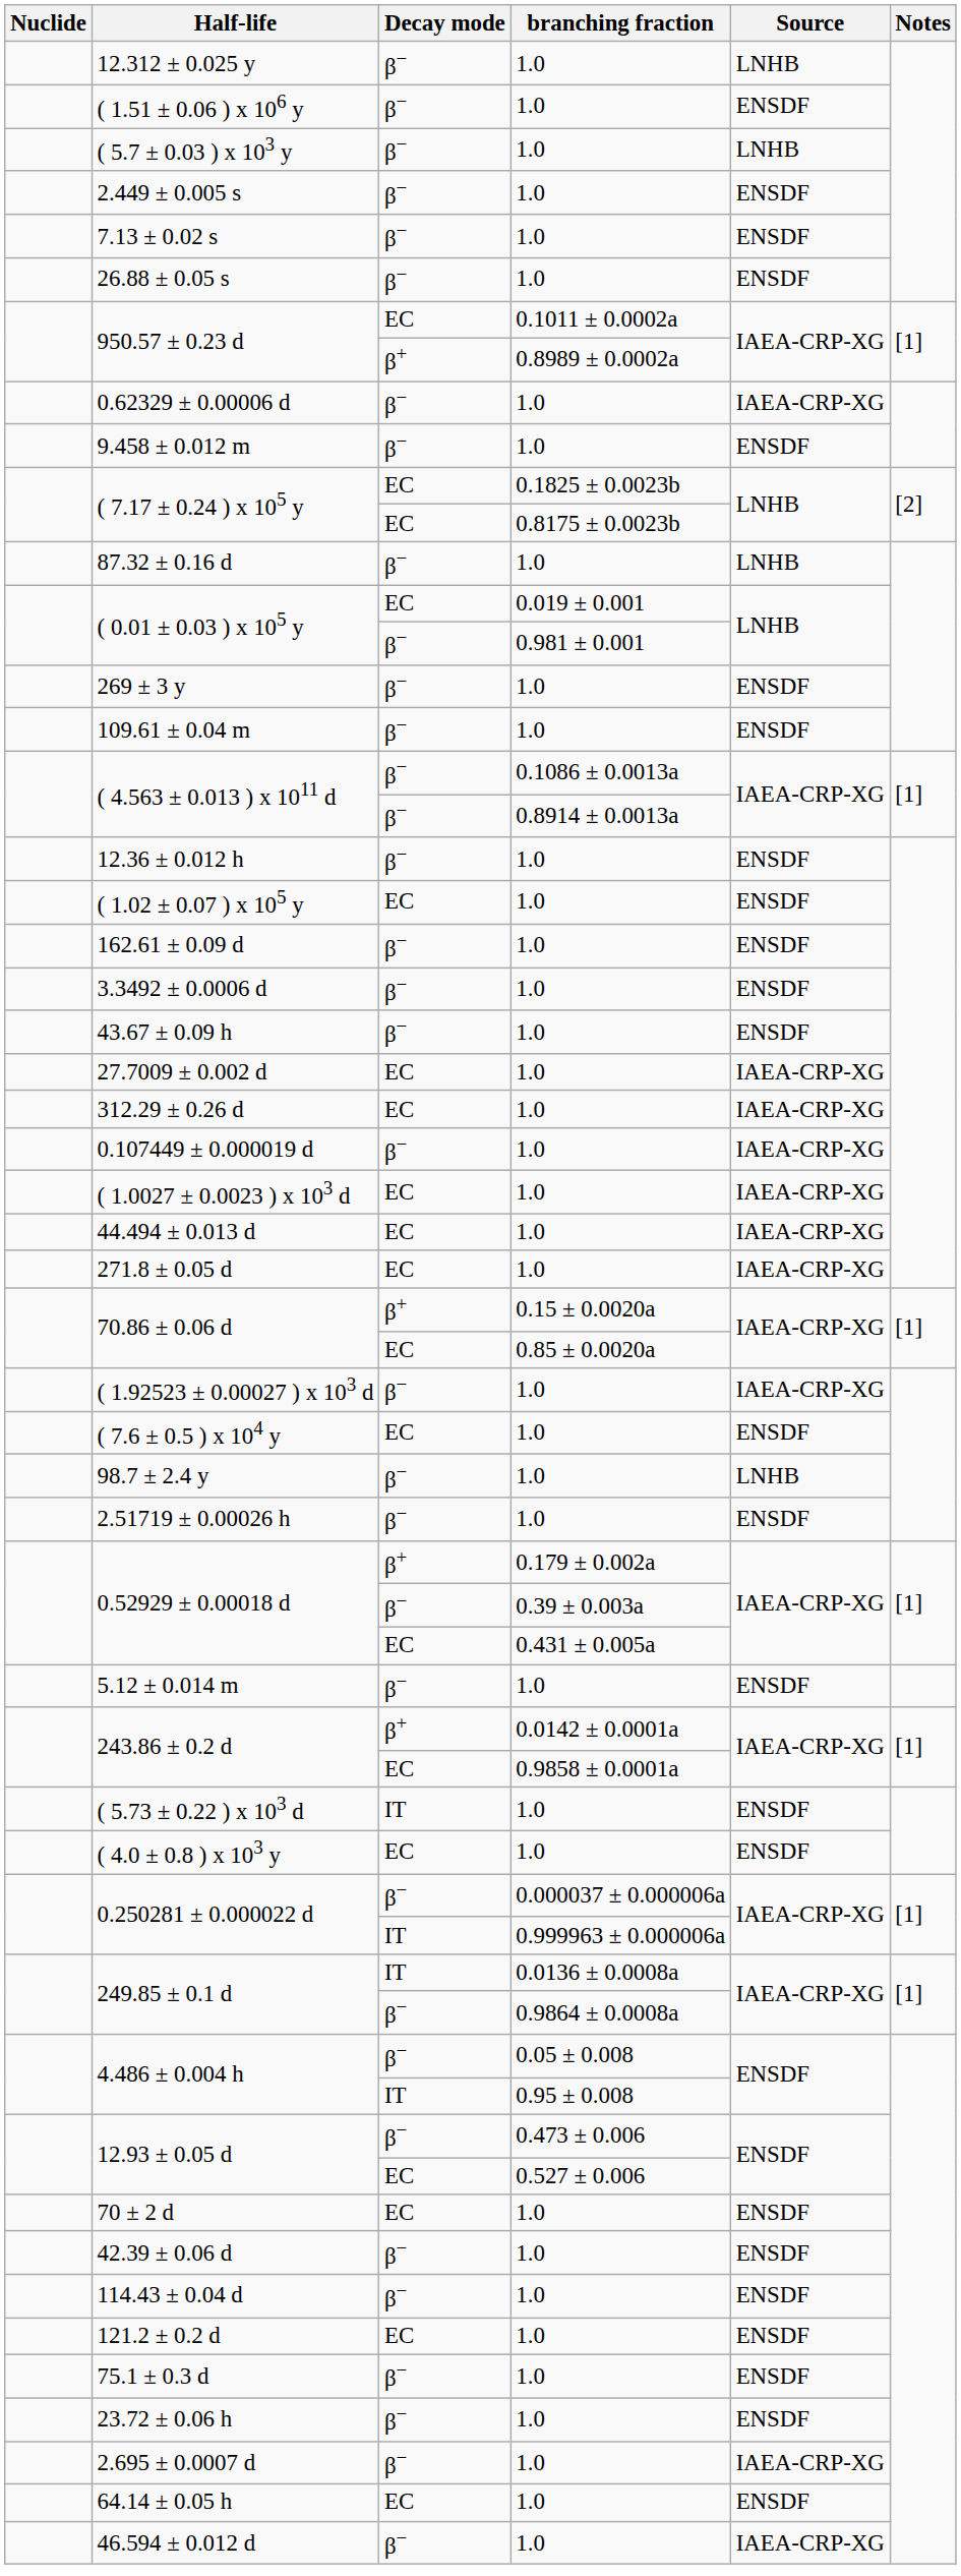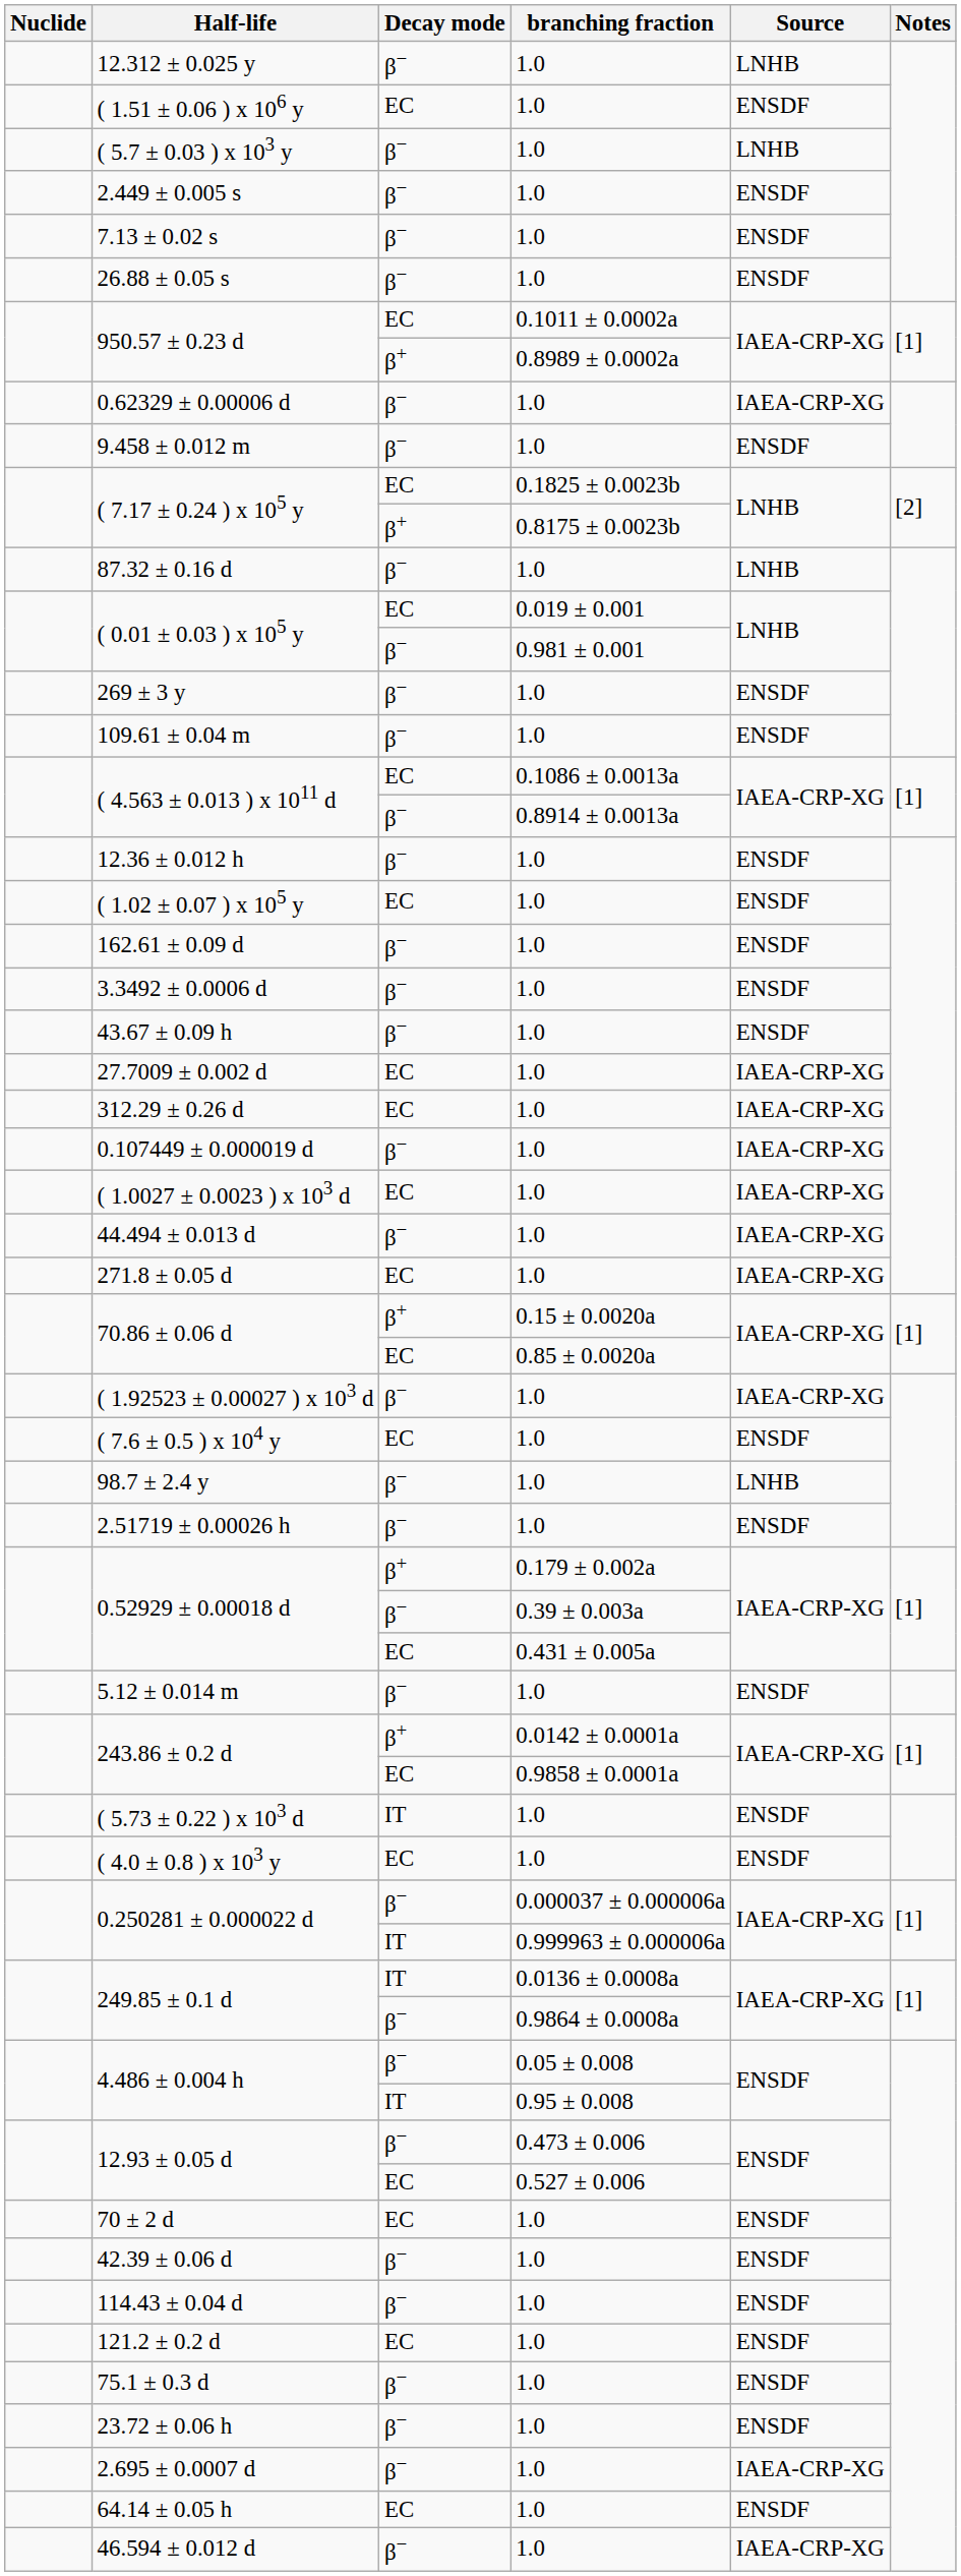( 1.51 ± 0.06 ) x 106 y | Decay mode: β− -> EC
( 7.17 ± 0.24 ) x 105 y / 0.8175 ± 0.0023b | Decay mode: EC -> β+
( 4.563 ± 0.013 ) x 1011 d / 0.1086 ± 0.0013a | Decay mode: β− -> EC
44.494 ± 0.013 d | Decay mode: EC -> β−
